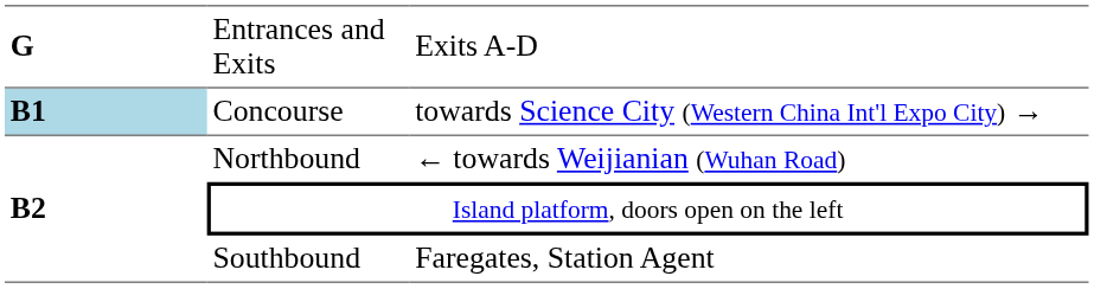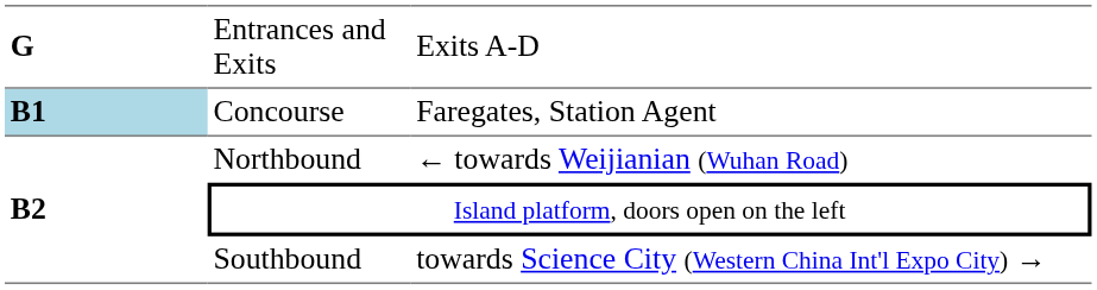Concourse | column 3: towards Science City (Western China Int'l Expo City) → -> Faregates, Station Agent
Southbound | column 3: Faregates, Station Agent -> towards Science City (Western China Int'l Expo City) →
